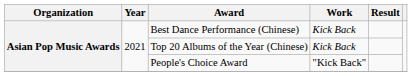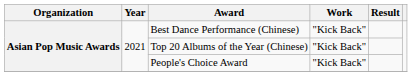Best Dance Performance (Chinese) | Work: Kick Back -> "Kick Back"
Top 20 Albums of the Year (Chinese) | Work: Kick Back -> "Kick Back"
